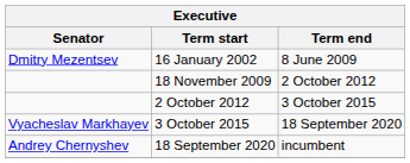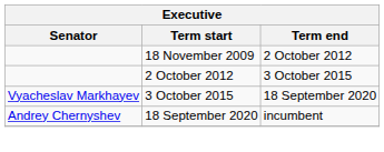- row: Dmitry Mezentsev | 16 January 2002 | 8 June 2009
